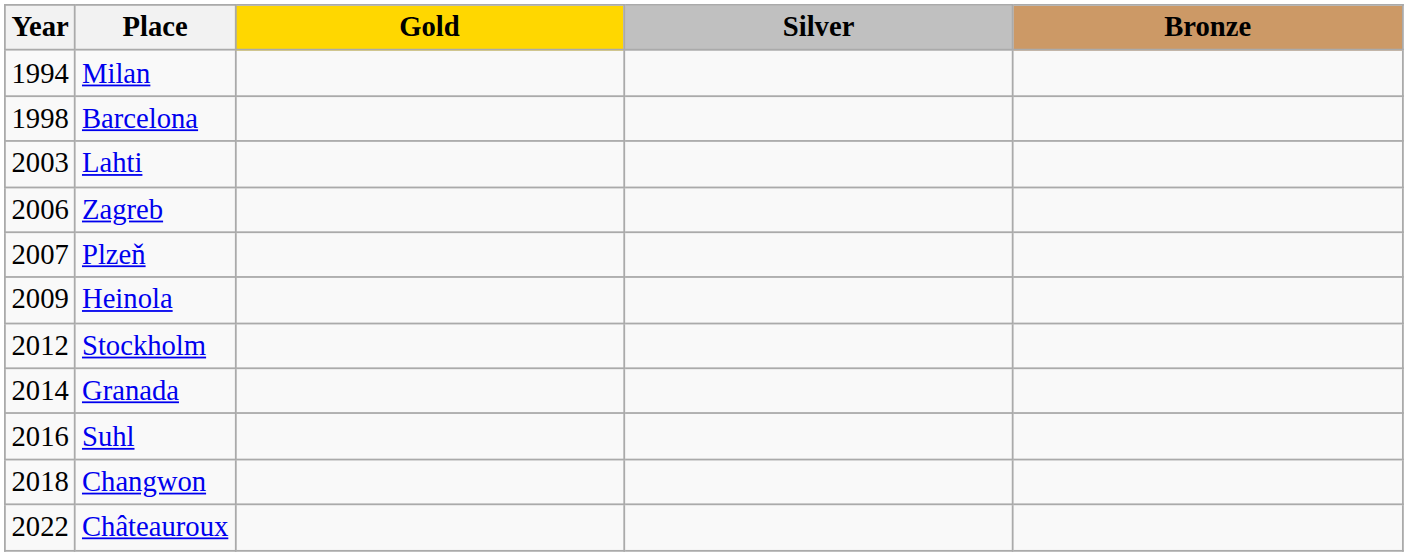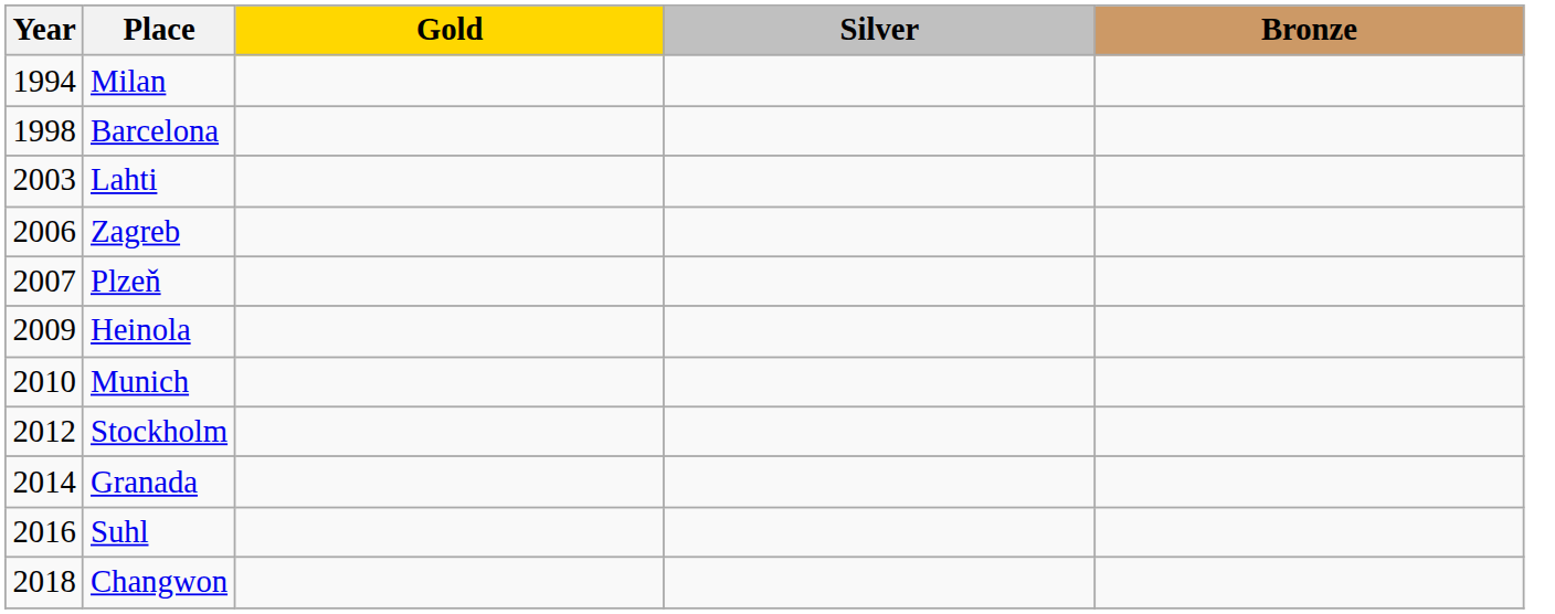+ row: 2010 | Munich
- row: 2022 | Châteauroux
